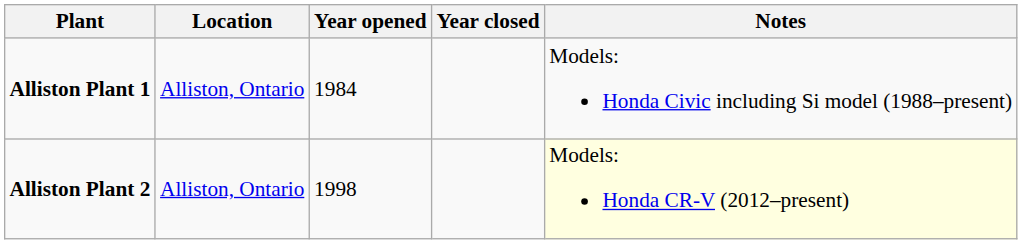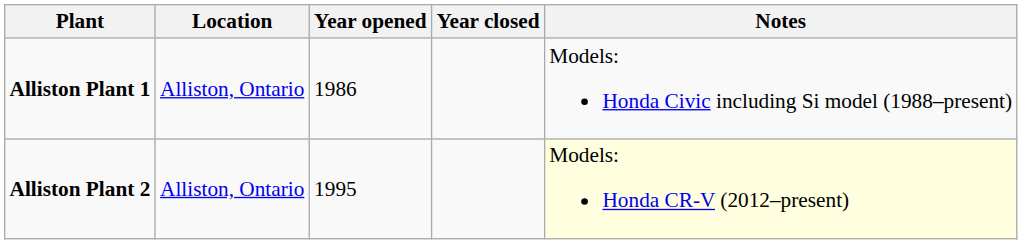Alliston Plant 1 | Year opened: 1984 -> 1986
Alliston Plant 2 | Year opened: 1998 -> 1995
